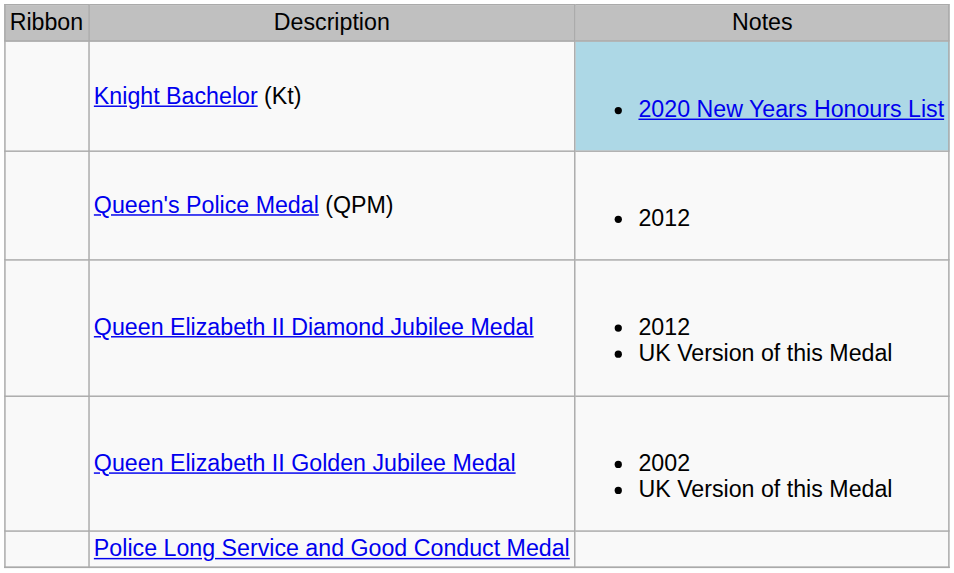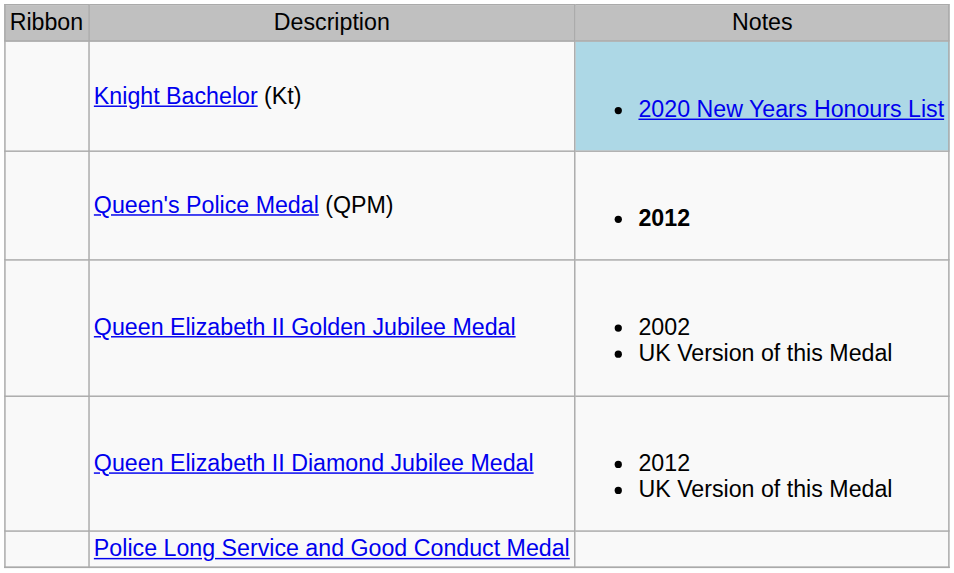Queen's Police Medal (QPM) | column 3: normal -> bold
rows swapped: Queen Elizabeth II Golden Jubilee Medal <-> Queen Elizabeth II Diamond Jubilee Medal
